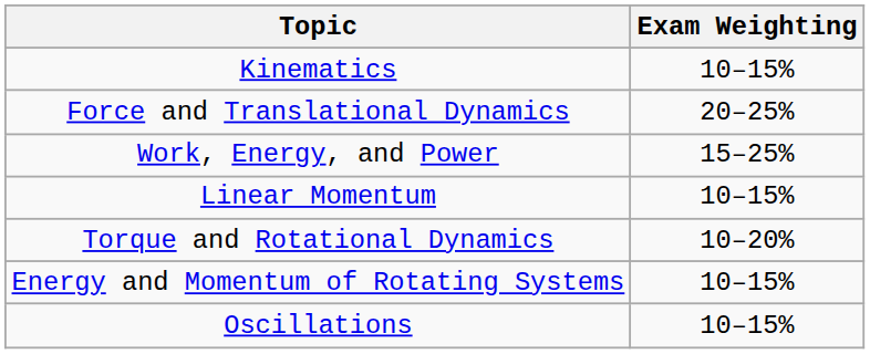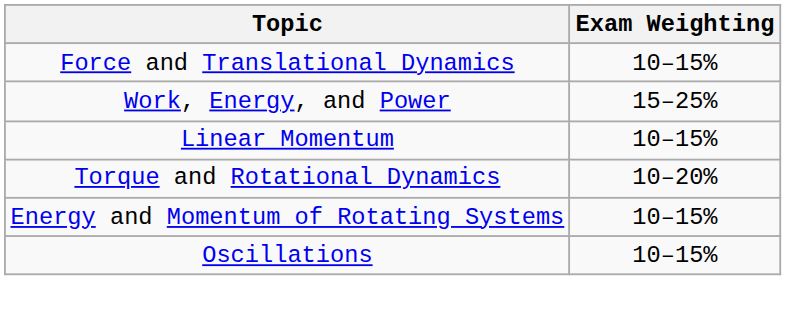- row: Kinematics | 10–15%
Force and Translational Dynamics | Exam Weighting: 20–25% -> 10–15%
